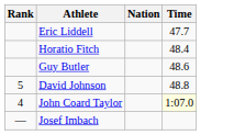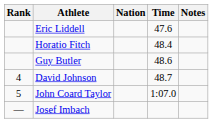+ column: Notes
Eric Liddell | Time: 47.7 -> 47.6
David Johnson | Rank: 5 -> 4
David Johnson | Time: 48.8 -> 48.7
John Coard Taylor | Rank: 4 -> 5
John Coard Taylor | Time: lightyellow background -> no background
